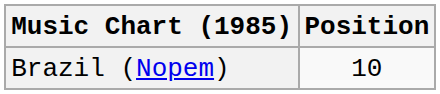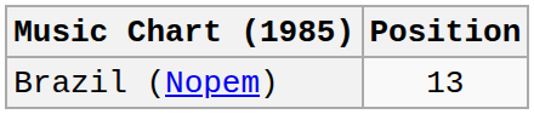Brazil (Nopem) | Position: 10 -> 13
